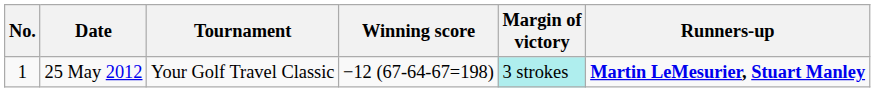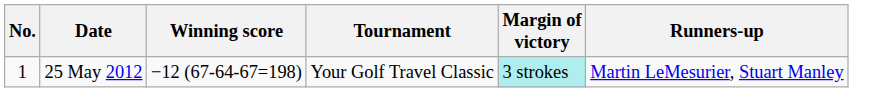columns swapped: Tournament <-> Winning score
25 May 2012 | Runners-up: bold -> normal
